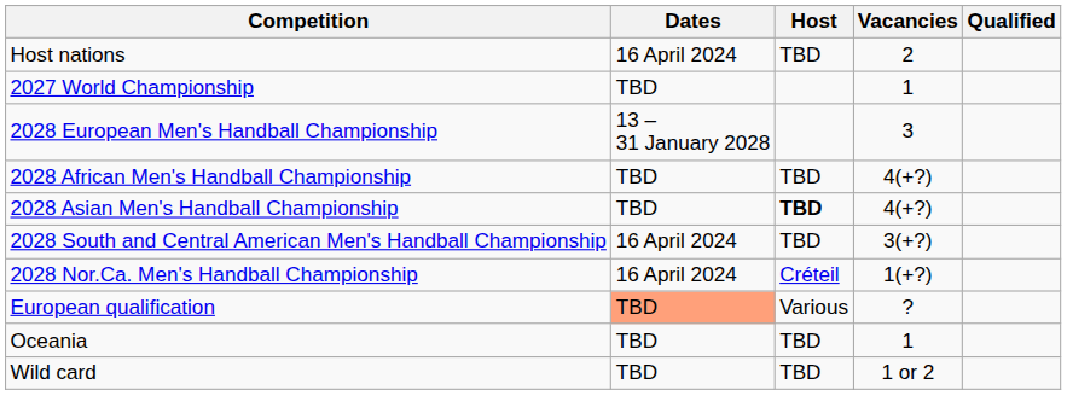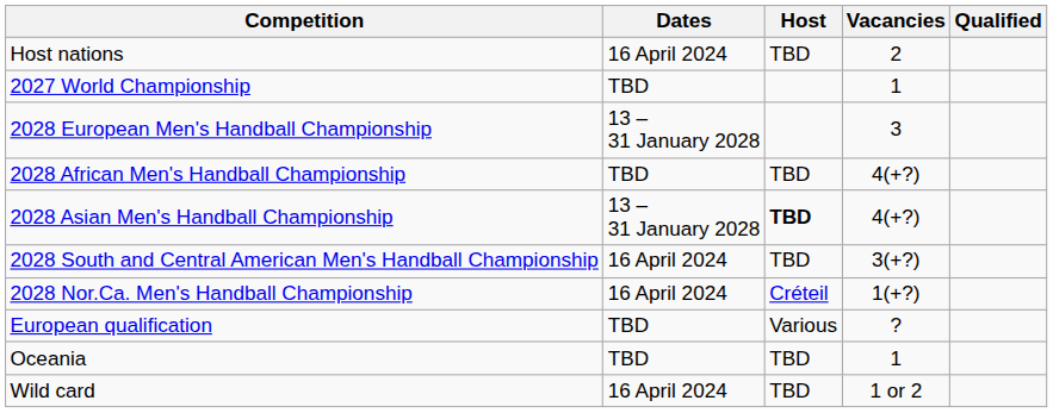2028 Asian Men's Handball Championship | Dates: TBD -> 13 – 31 January 2028
European qualification | Dates: lightsalmon background -> no background
Wild card | Dates: TBD -> 16 April 2024
